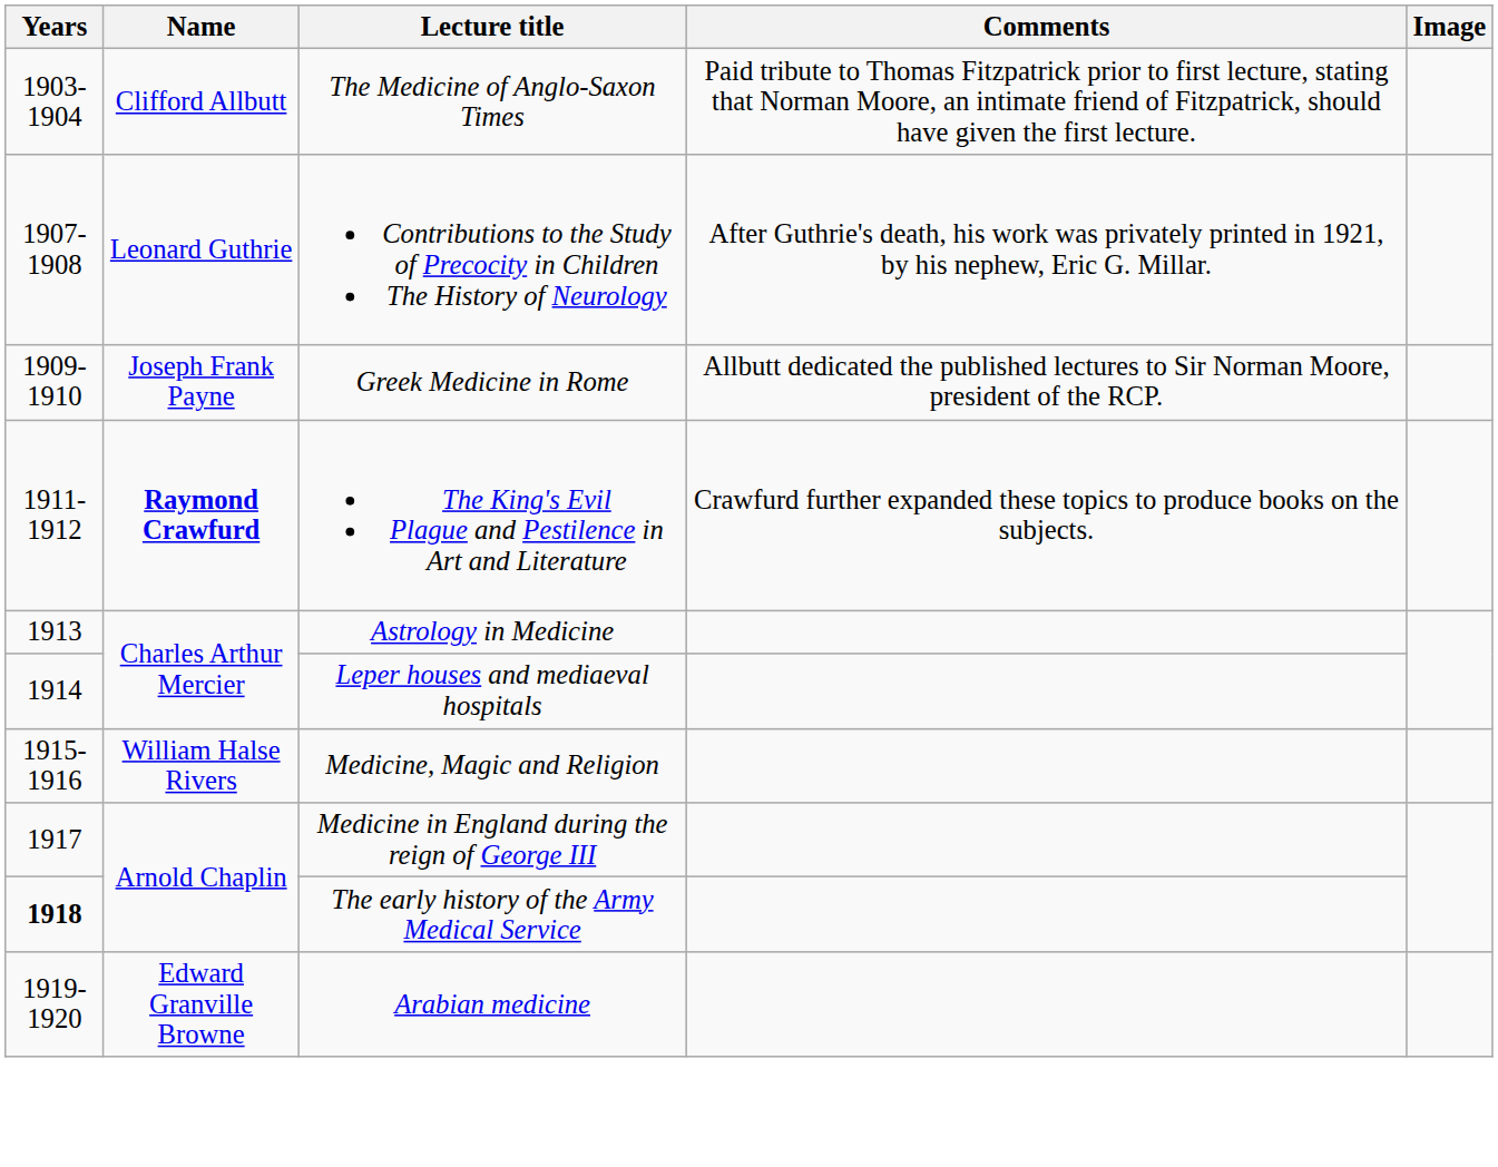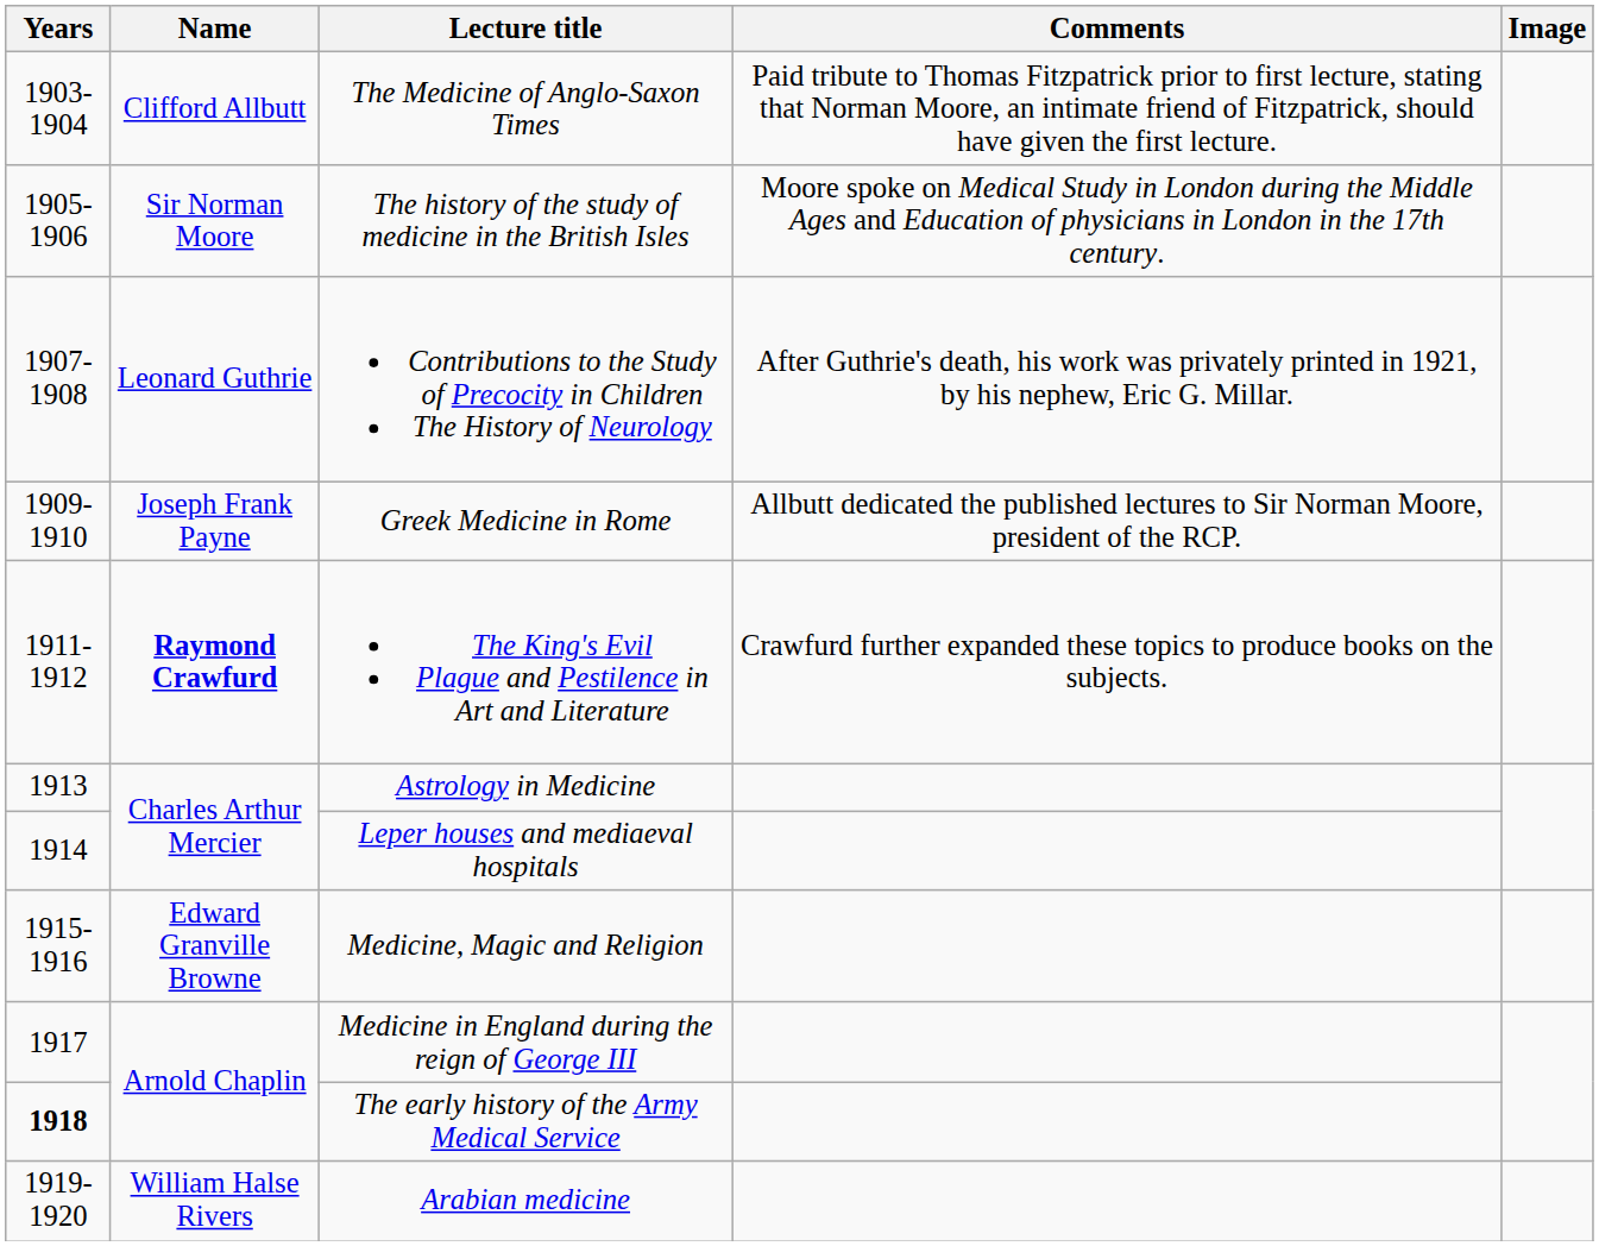+ row: 1905-1906 | Sir Norman Moore | The history of the study of medicine in the British Isles | Moore spoke on Medical Study in London during the Middle Ages and Education of physicians in London in the 17th century.
Medicine, Magic and Religion | Name: William Halse Rivers -> Edward Granville Browne
Arabian medicine | Name: Edward Granville Browne -> William Halse Rivers
